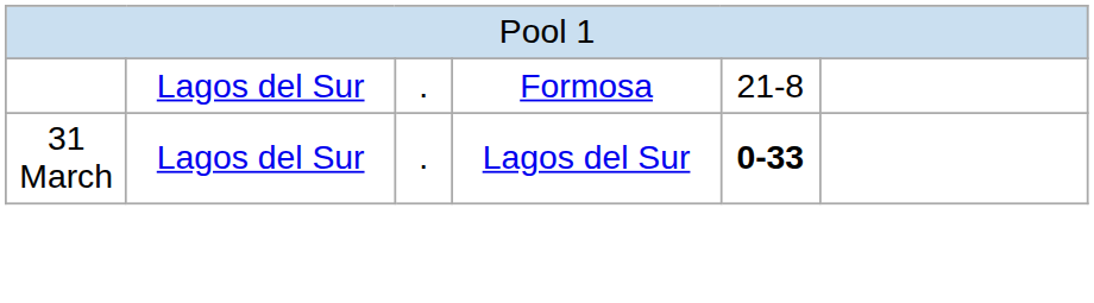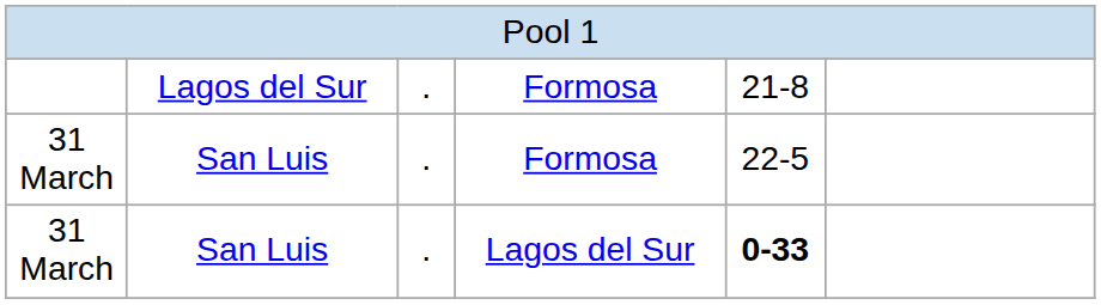+ row: 31 March | San Luis | . | Formosa | 22-5
31 March / Lagos del Sur | column 2: Lagos del Sur -> San Luis
